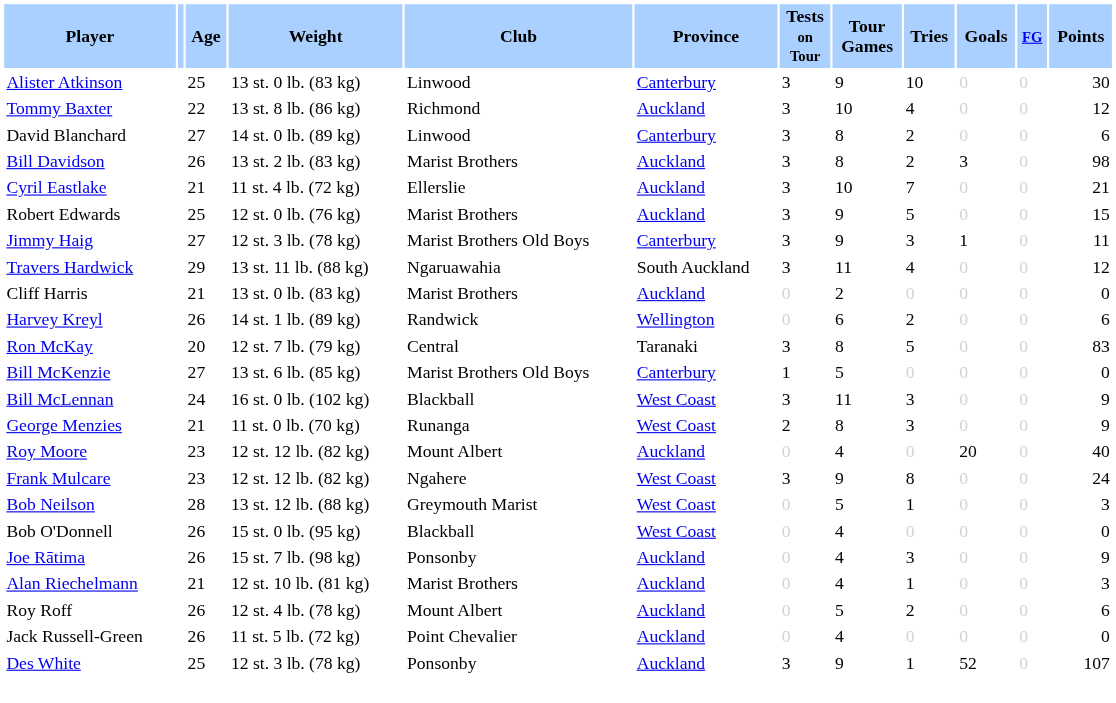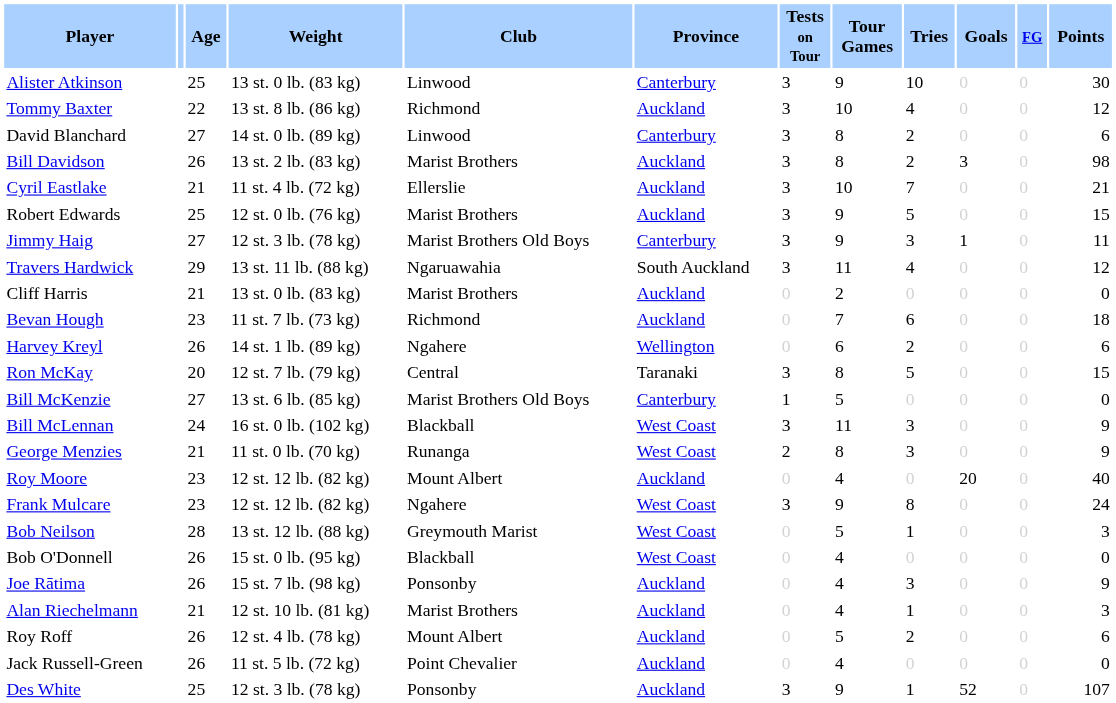+ row: Bevan Hough | 23 | 11 st. 7 lb. (73 kg) | Richmond | Auckland | 0 | 7 | 6 | 0 | 0 | 18
Harvey Kreyl | Club: Randwick -> Ngahere
Ron McKay | Points: 83 -> 15
